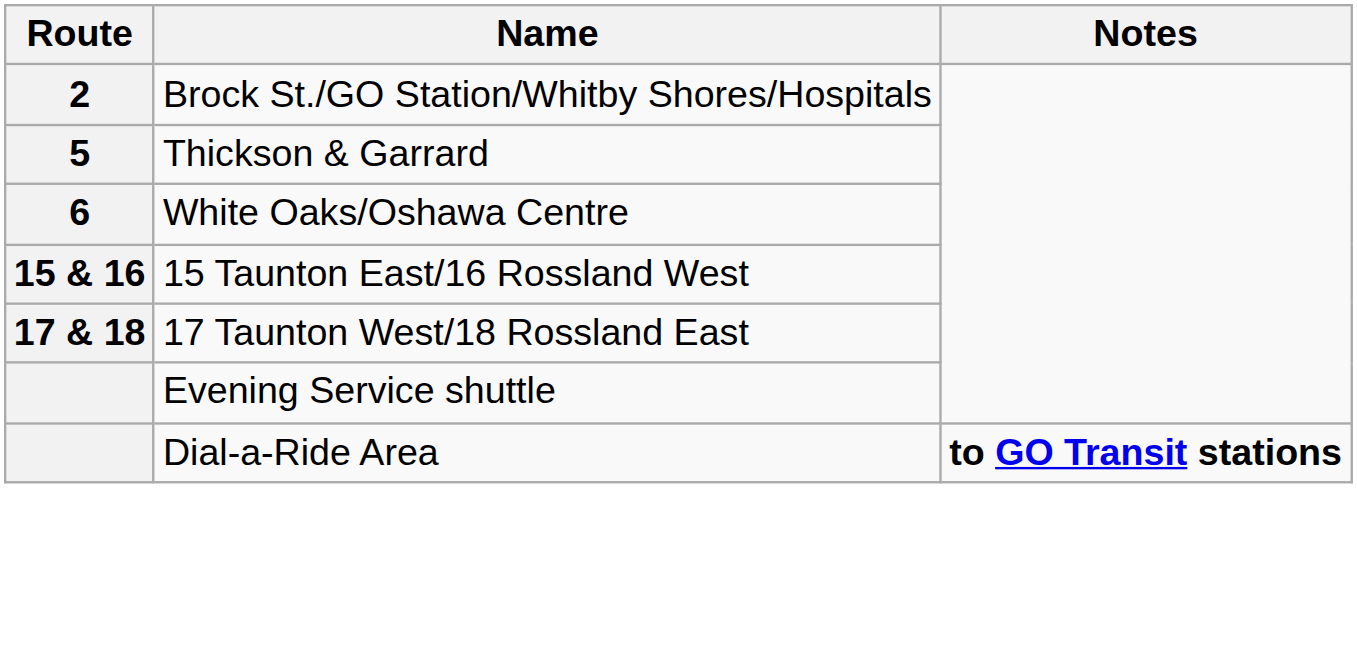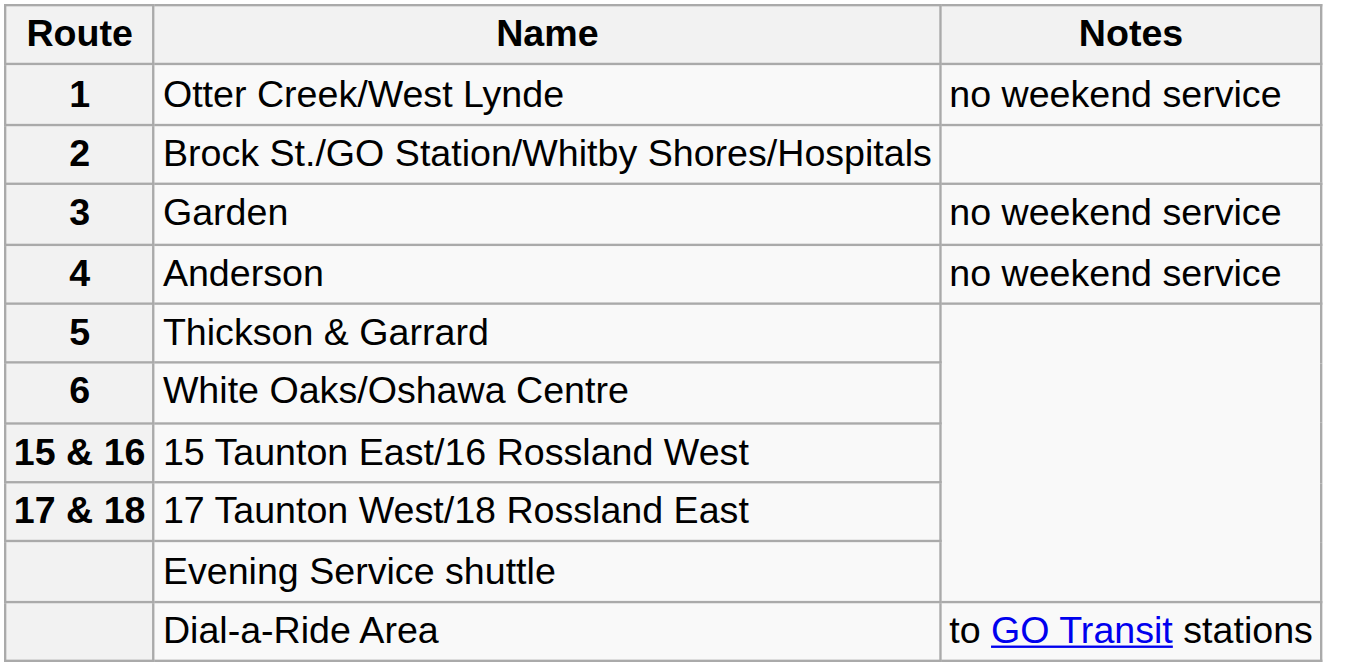+ row: 1 | Otter Creek/West Lynde | no weekend service
+ row: 3 | Garden | no weekend service
+ row: 4 | Anderson | no weekend service
Dial-a-Ride Area | Notes: bold -> normal
